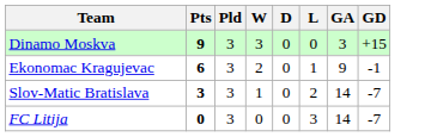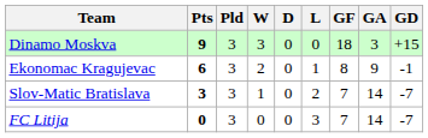+ column: GF | 18 | 8 | 7 | 7
